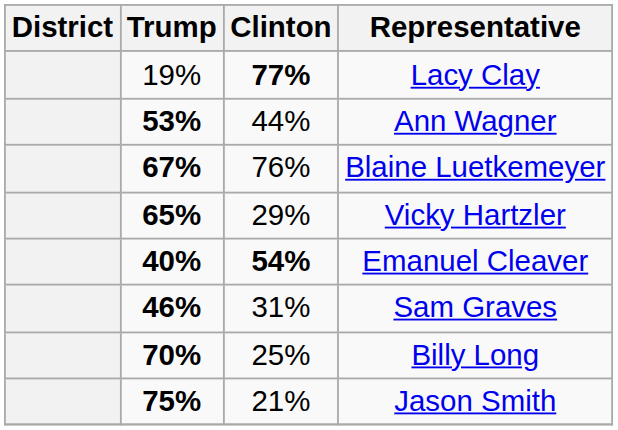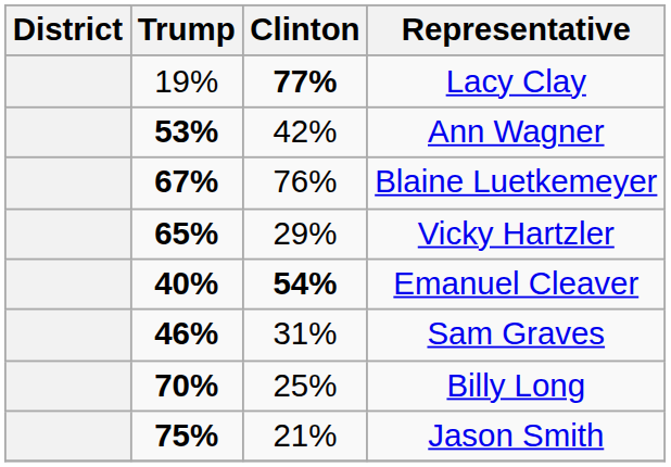Ann Wagner | Clinton: 44% -> 42%
